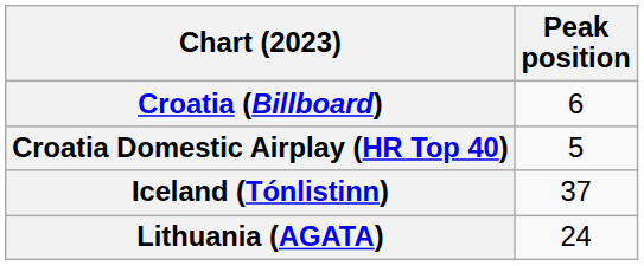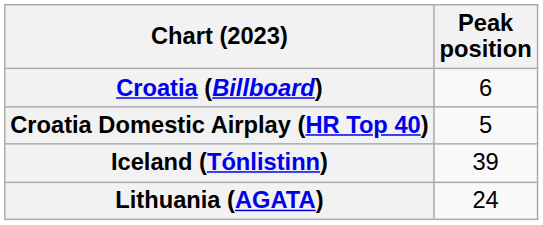Iceland (Tónlistinn) | Peak position: 37 -> 39
